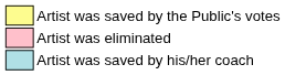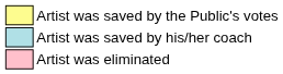rows swapped: Artist was saved by his/her coach <-> Artist was eliminated
